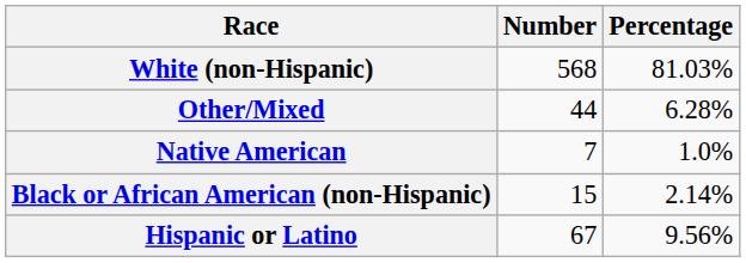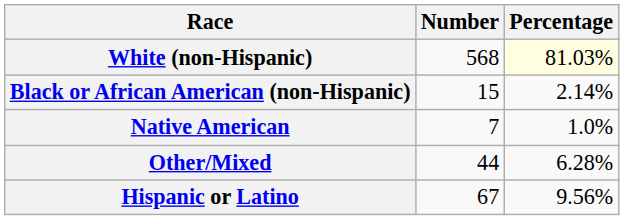White (non-Hispanic) | Percentage: no background -> lightyellow background
rows swapped: Black or African American (non-Hispanic) <-> Other/Mixed
